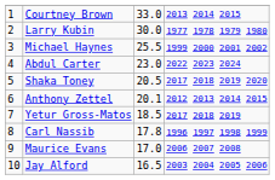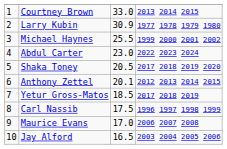Larry Kubin | column 3: 30.0 -> 30.9
Carl Nassib | column 3: 17.8 -> 17.5
